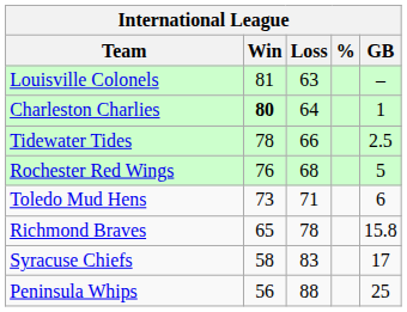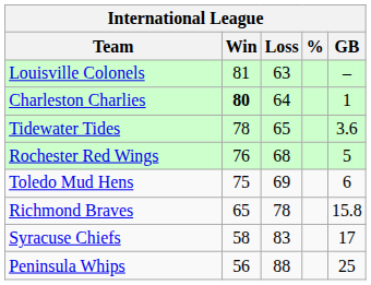Tidewater Tides | Loss: 66 -> 65
Tidewater Tides | GB: 2.5 -> 3.6
Toledo Mud Hens | Win: 73 -> 75
Toledo Mud Hens | Loss: 71 -> 69
